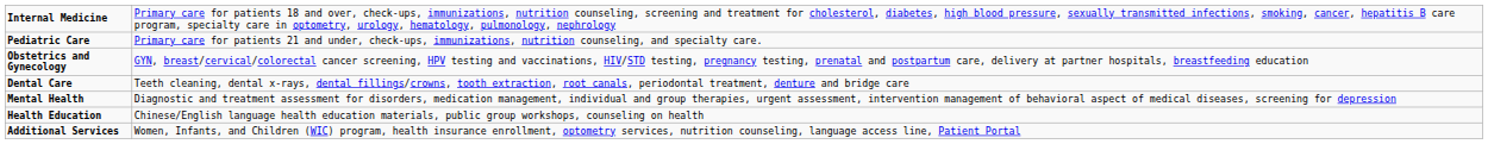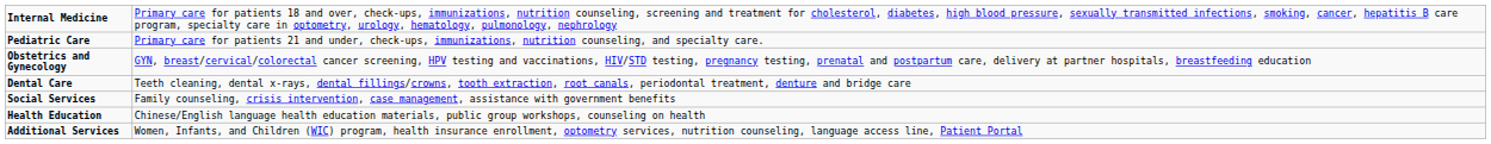- row: Mental Health | Diagnostic and treatment assessment for disorders, medication management, individual and group therapies, urgent assessment, intervention management of behavioral aspect of medical diseases, screening for depression
+ row: Social Services | Family counseling, crisis intervention, case management, assistance with government benefits
